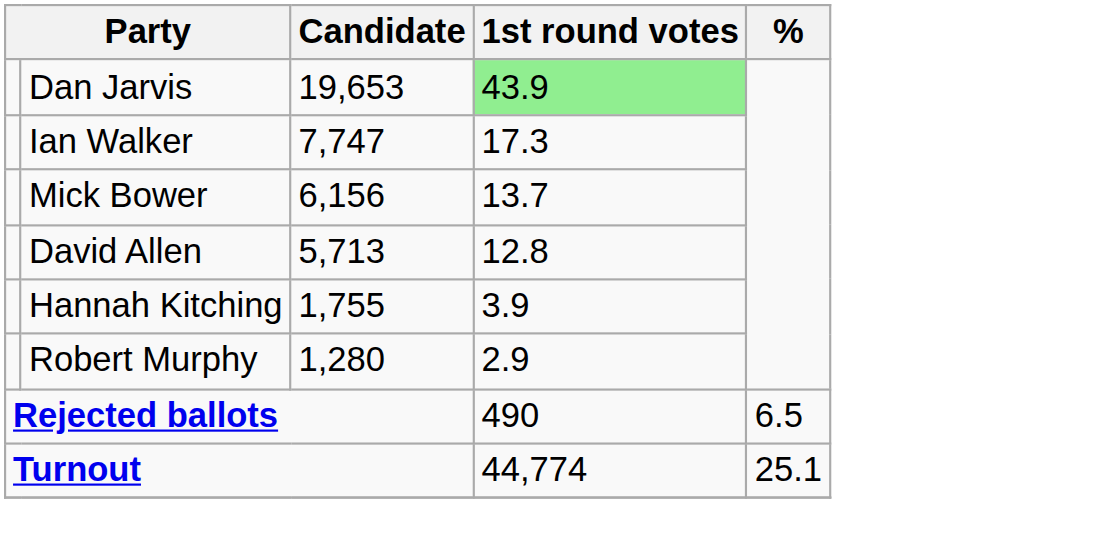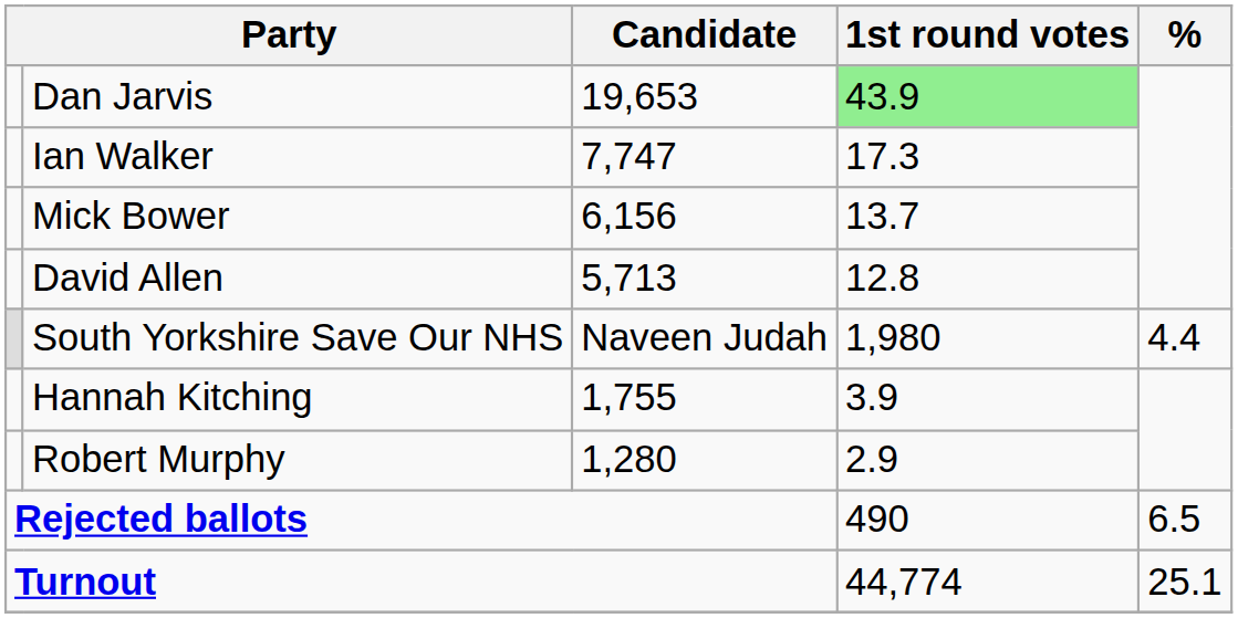+ row: South Yorkshire Save Our NHS | Naveen Judah | 1,980 | 4.4
